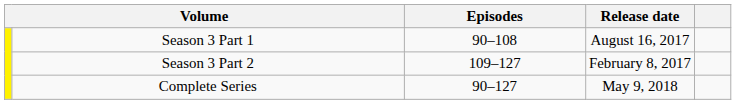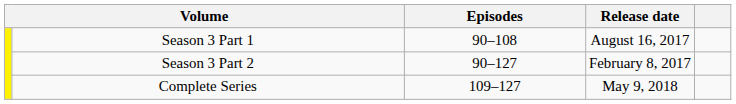Season 3 Part 2 | Episodes: 109–127 -> 90–127
Complete Series | Episodes: 90–127 -> 109–127
